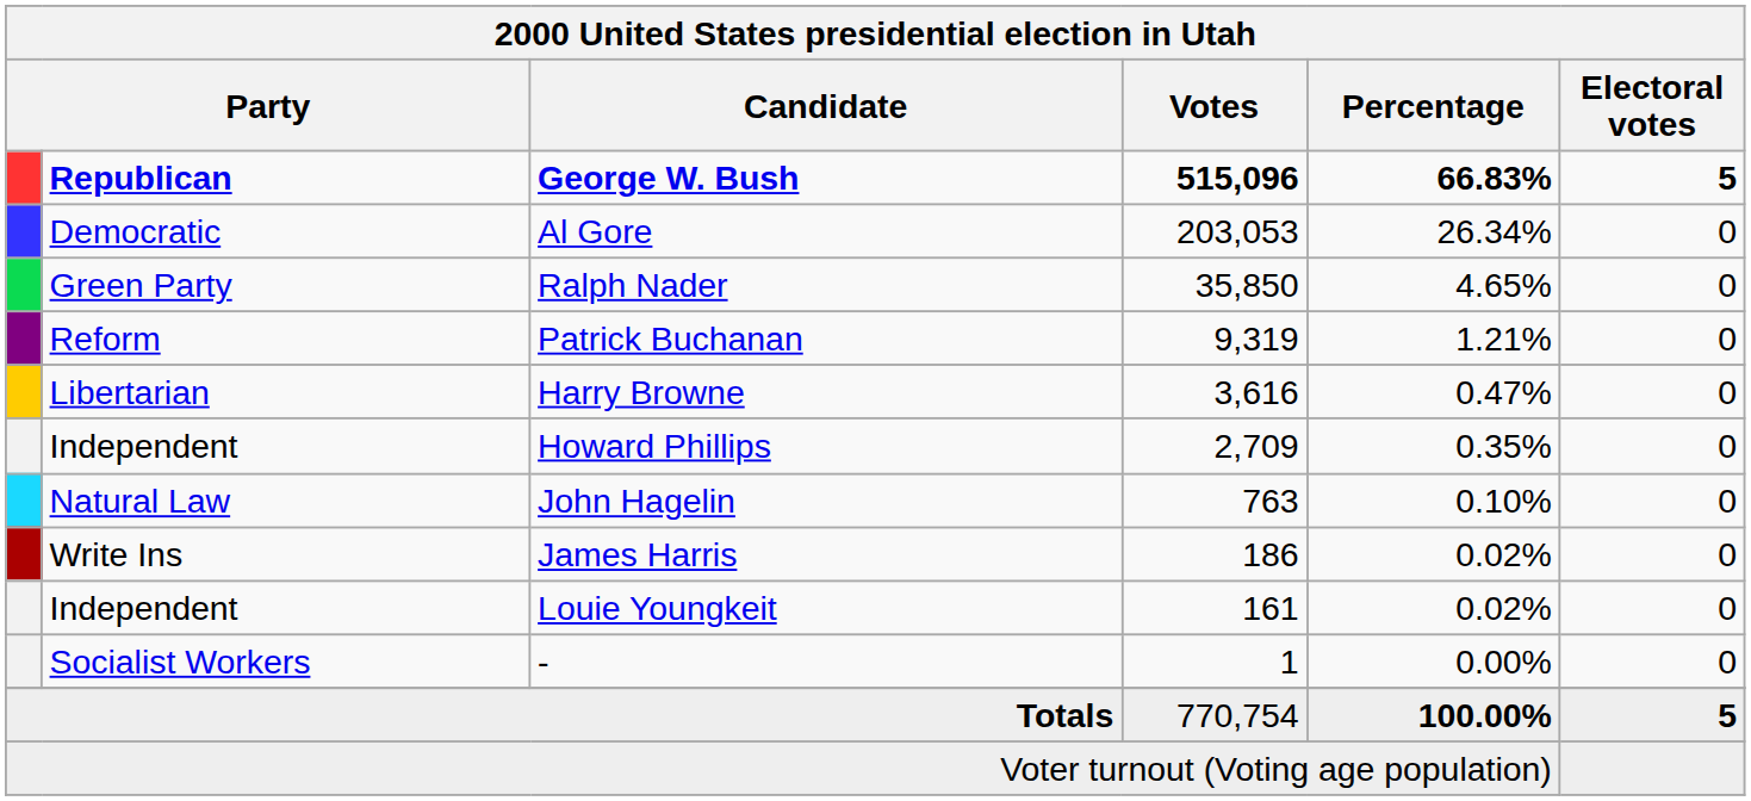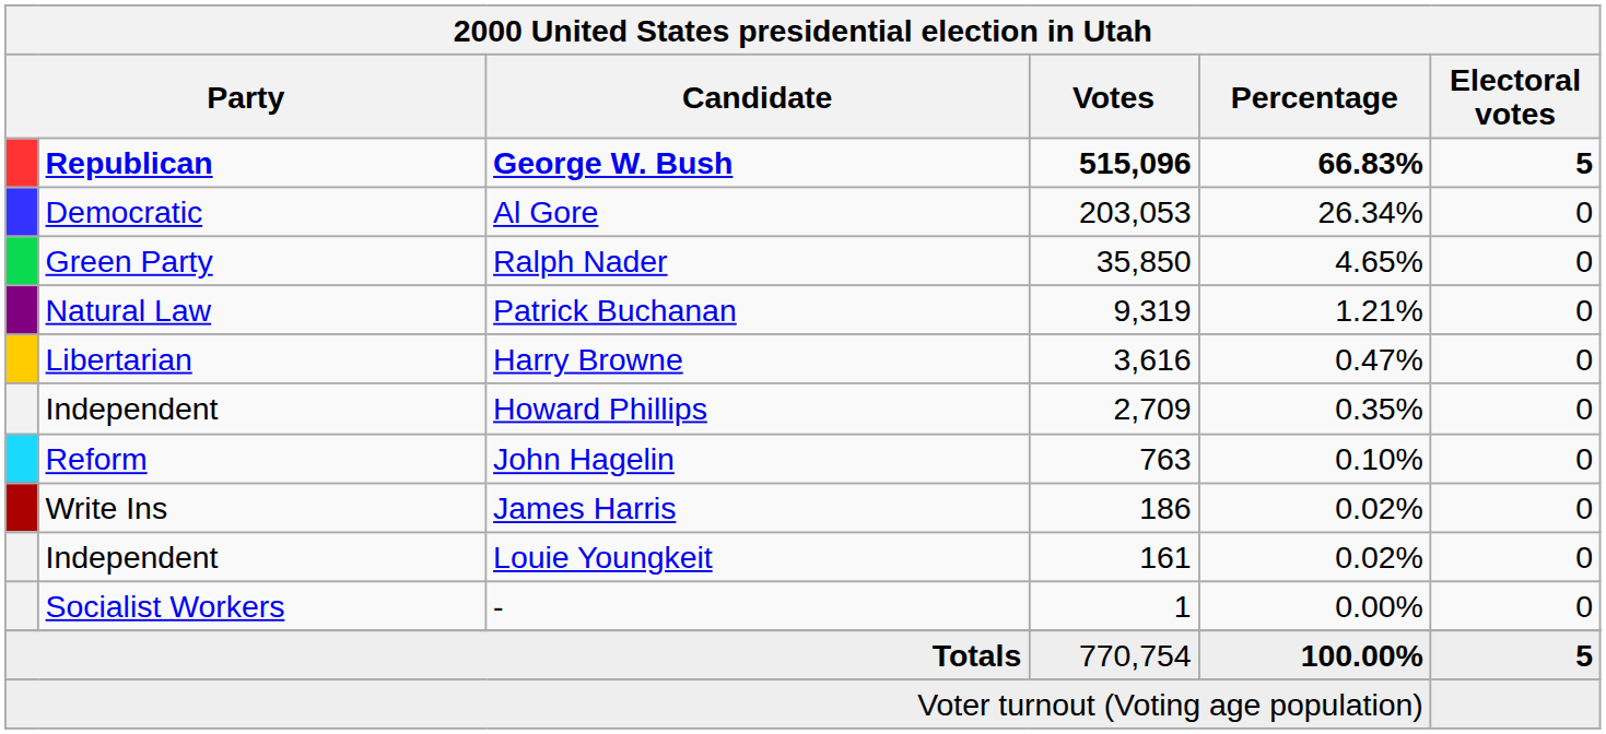Patrick Buchanan | column 2: Reform -> Natural Law
John Hagelin | column 2: Natural Law -> Reform
